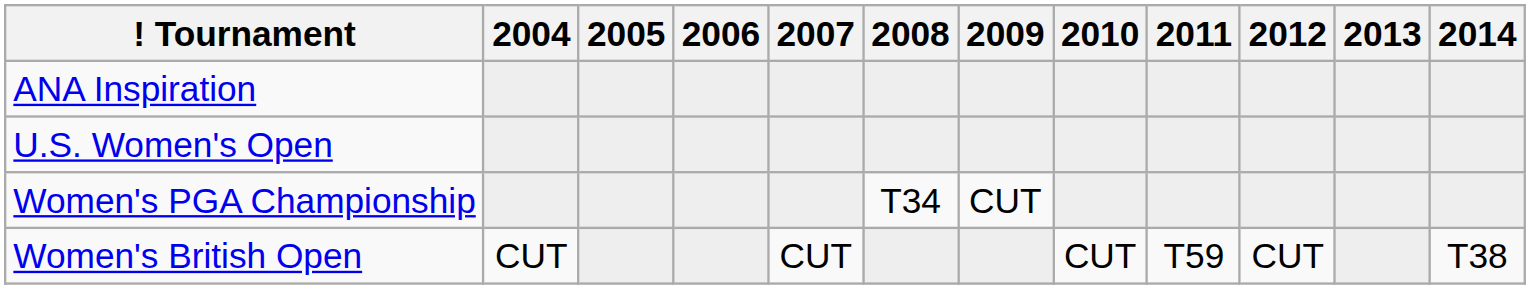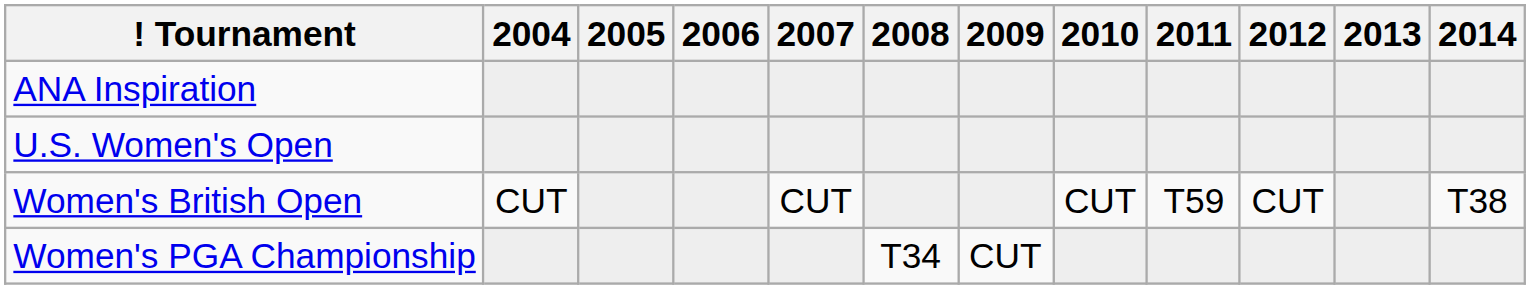rows swapped: Women's PGA Championship <-> Women's British Open
